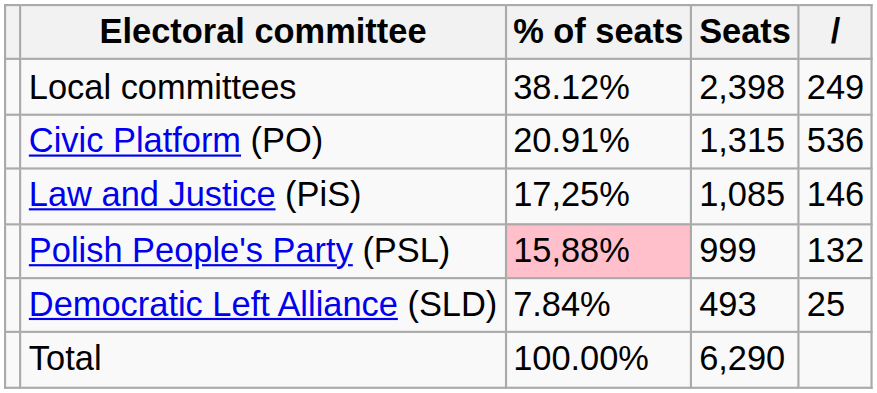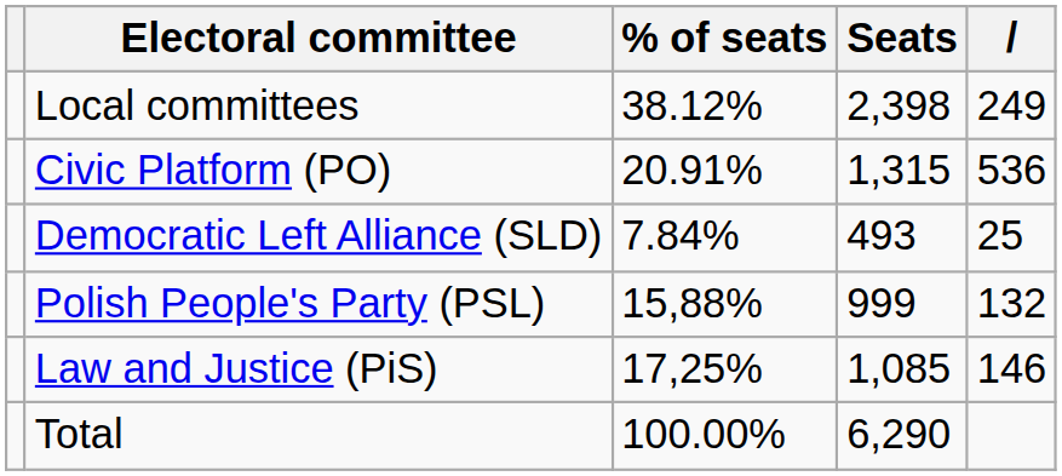rows swapped: Law and Justice (PiS) <-> Democratic Left Alliance (SLD)
Polish People's Party (PSL) | % of seats: pink background -> no background
